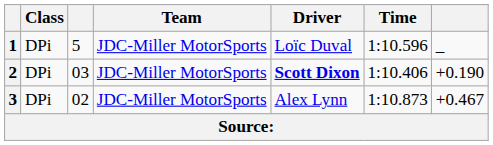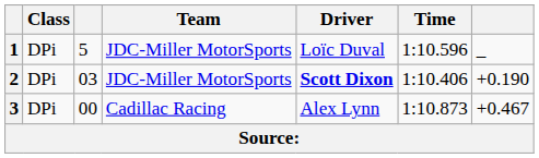3 | column 3: 02 -> 00
3 | Team: JDC-Miller MotorSports -> Cadillac Racing
